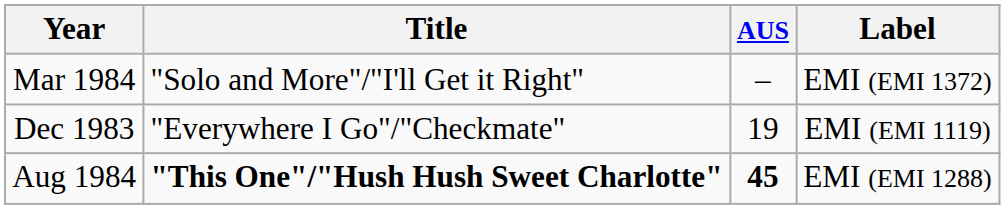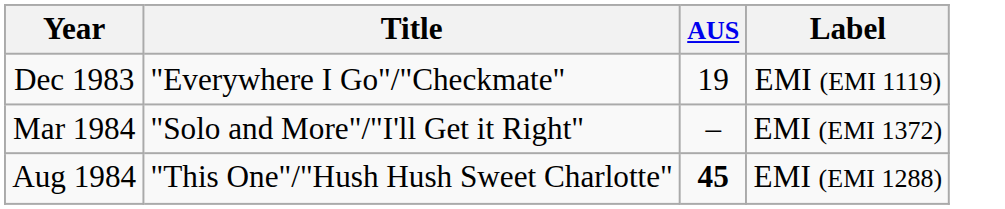rows swapped: Dec 1983 <-> Mar 1984
Aug 1984 | Title: bold -> normal
